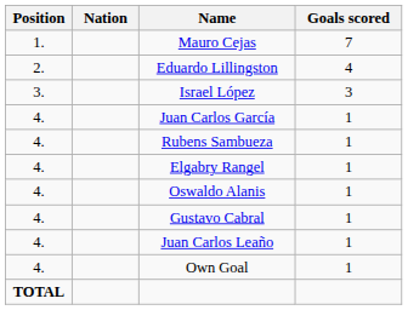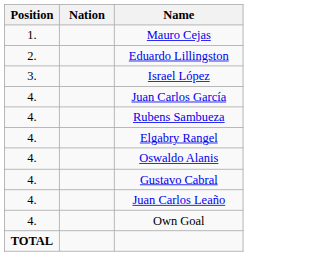- column: Goals scored | 7 | 4 | 3 | 1 | 1 | 1 | 1 | 1 | 1 | 1
